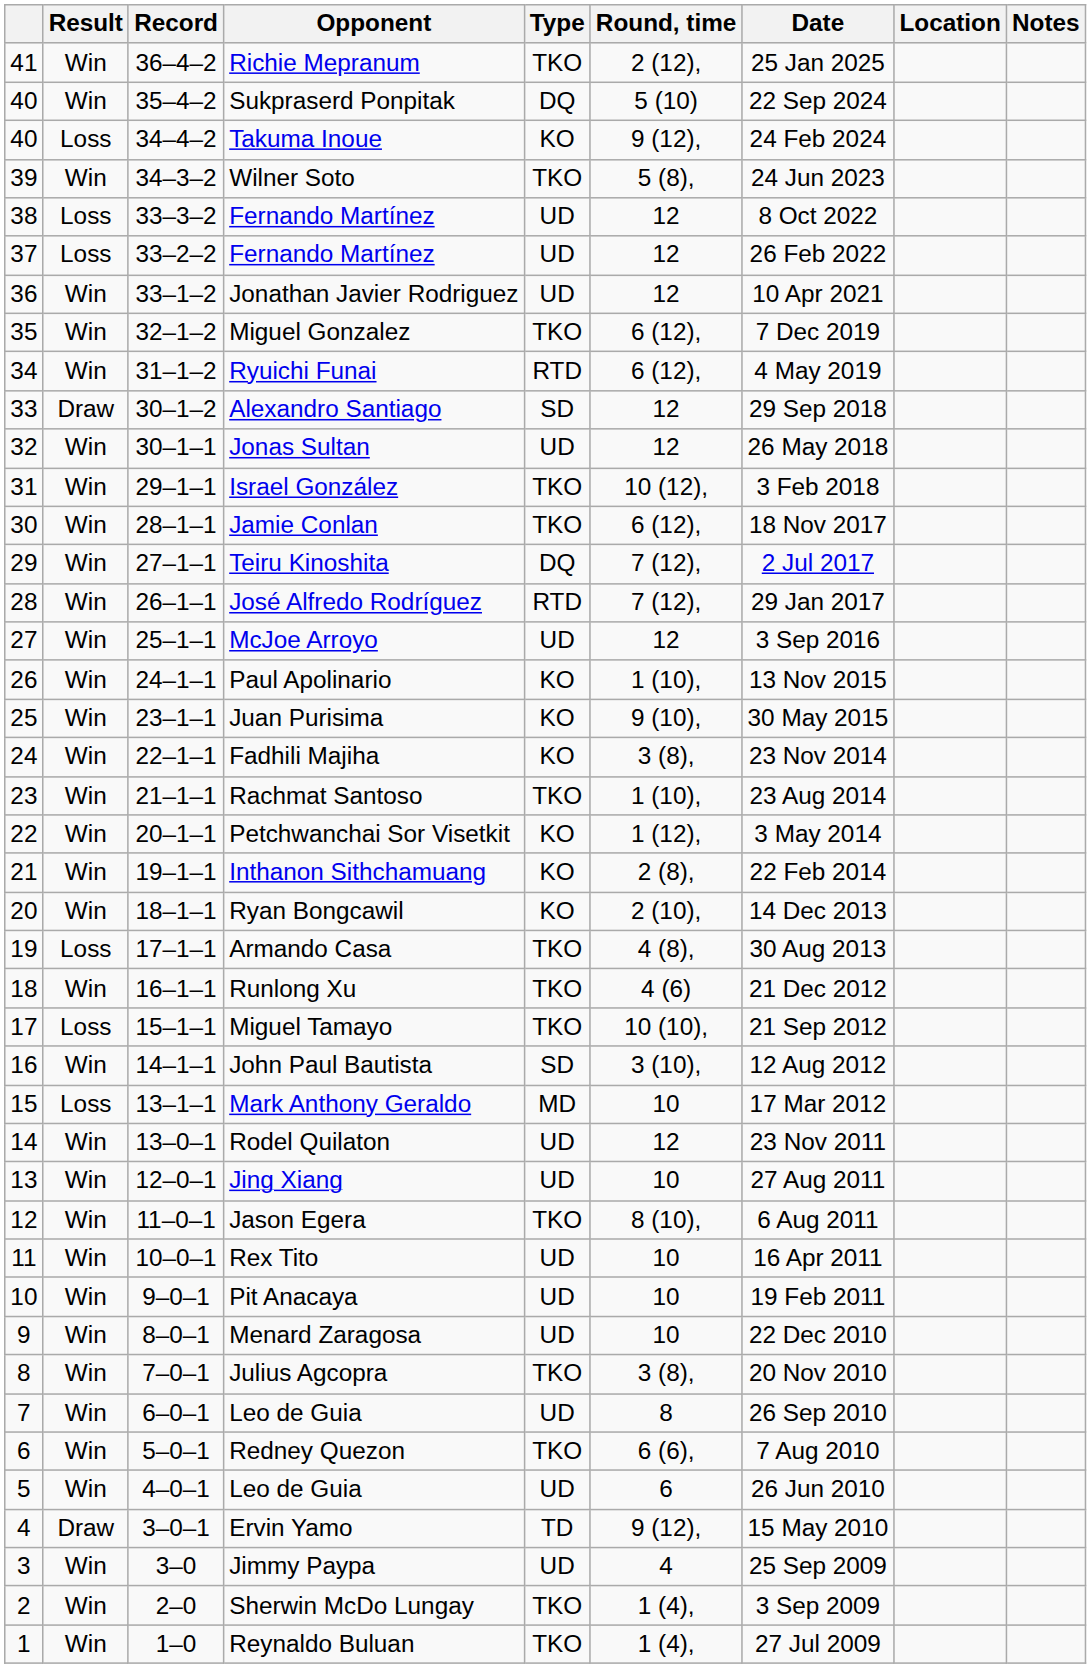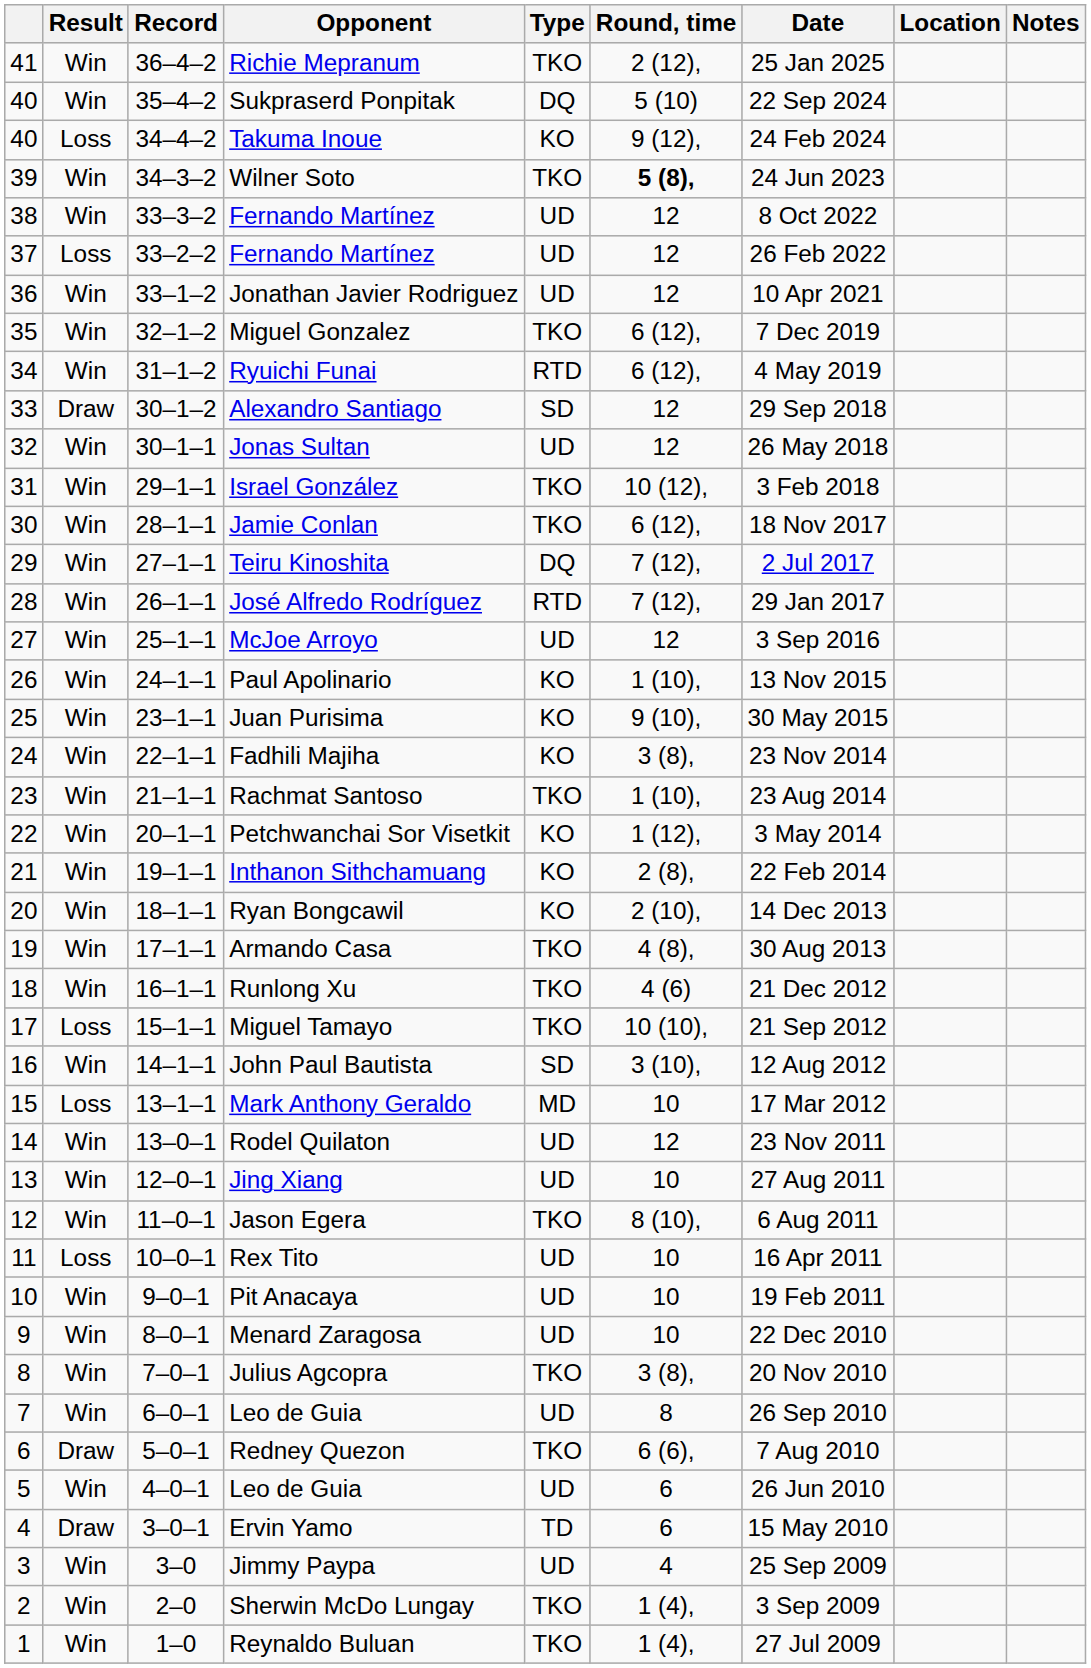Wilner Soto | Round, time: normal -> bold
33–3–2 / Fernando Martínez | Result: Loss -> Win
Armando Casa | Result: Loss -> Win
Rex Tito | Result: Win -> Loss
Redney Quezon | Result: Win -> Draw
Ervin Yamo | Round, time: 9 (12), -> 6
